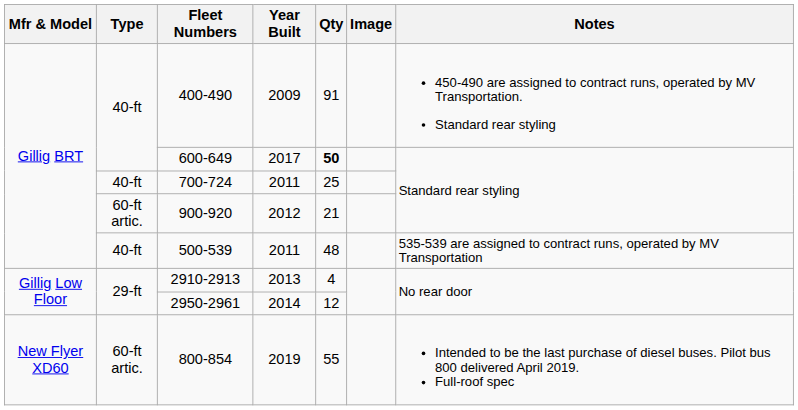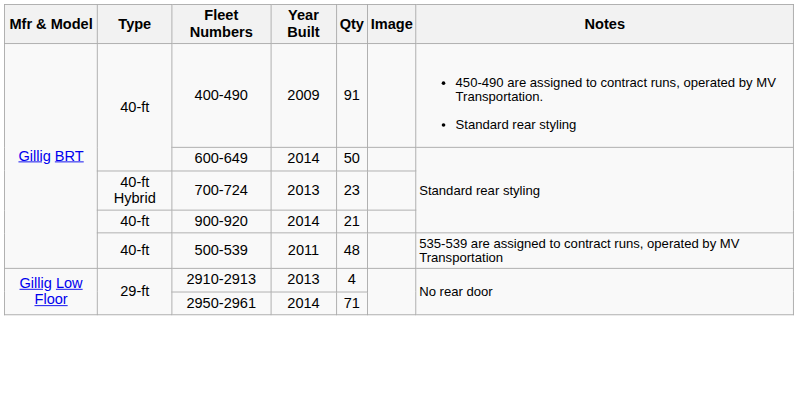600-649 | Year Built: 2017 -> 2014
600-649 | Qty: bold -> normal
700-724 | Type: 40-ft -> 40-ft Hybrid
700-724 | Year Built: 2011 -> 2013
700-724 | Qty: 25 -> 23
900-920 | Type: 60-ft artic. -> 40-ft
900-920 | Year Built: 2012 -> 2014
2950-2961 | Qty: 12 -> 71
- row: New Flyer XD60 | 60-ft artic. | 800-854 | 2019 | 55 | Intended to be the last purchase of diesel buses. Pilot bus 800 delivered April 2019. Full-roof spec
